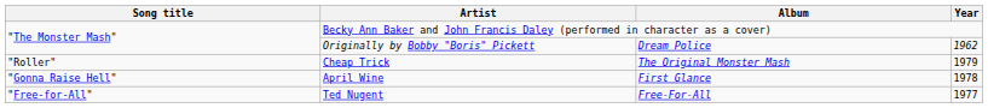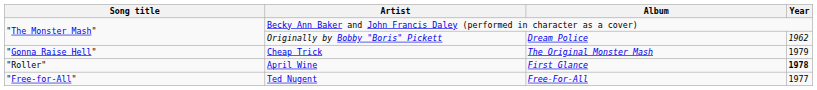Cheap Trick | Song title: "Roller" -> "Gonna Raise Hell"
April Wine | Song title: "Gonna Raise Hell" -> "Roller"
April Wine | Year: normal -> bold
